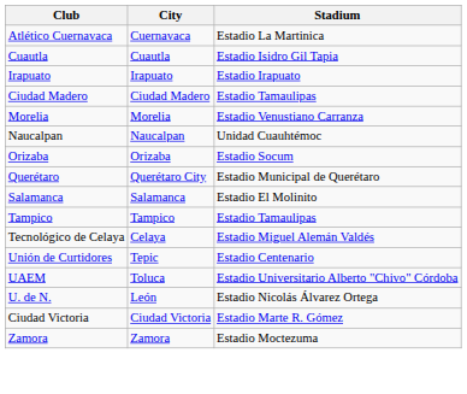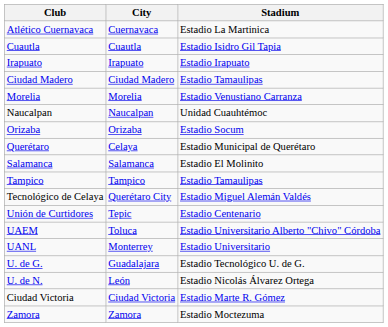Querétaro | City: Querétaro City -> Celaya
Tecnológico de Celaya | City: Celaya -> Querétaro City
+ row: UANL | Monterrey | Estadio Universitario
+ row: U. de G. | Guadalajara | Estadio Tecnológico U. de G.
